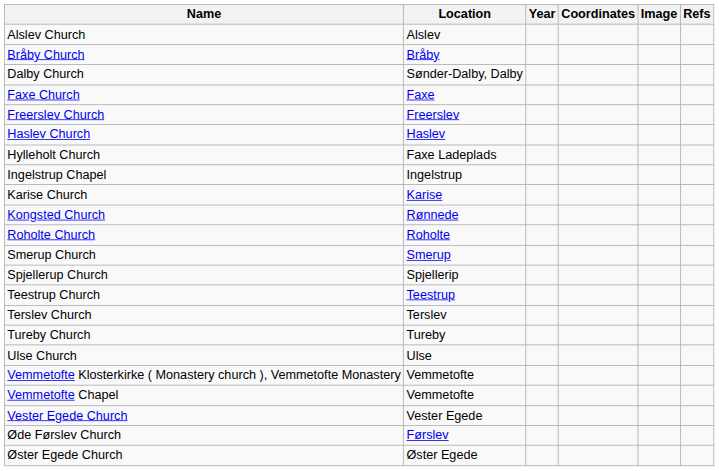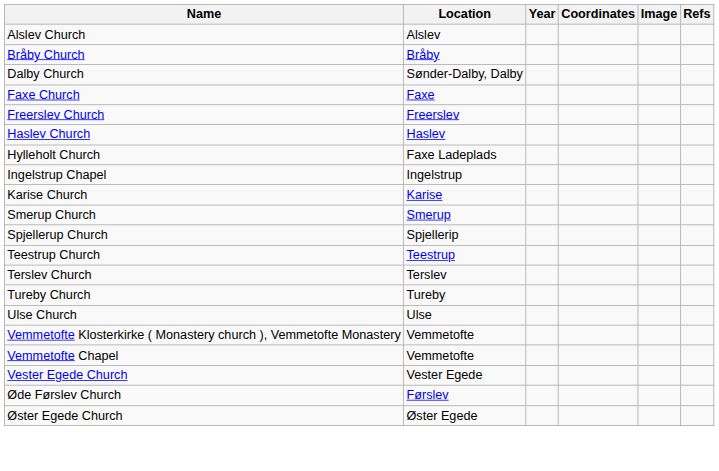- row: Kongsted Church | Rønnede
- row: Roholte Church | Roholte
